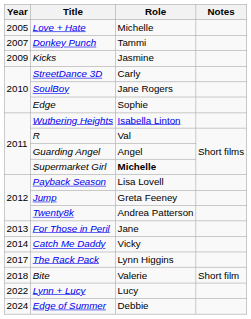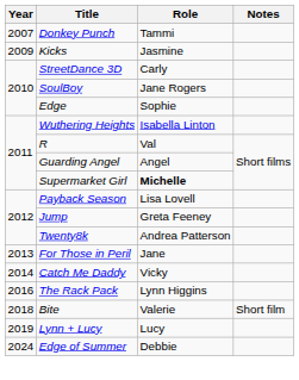- row: 2005 | Love + Hate | Michelle
The Rack Pack | Year: 2017 -> 2016
Lynn + Lucy | Year: 2022 -> 2019
